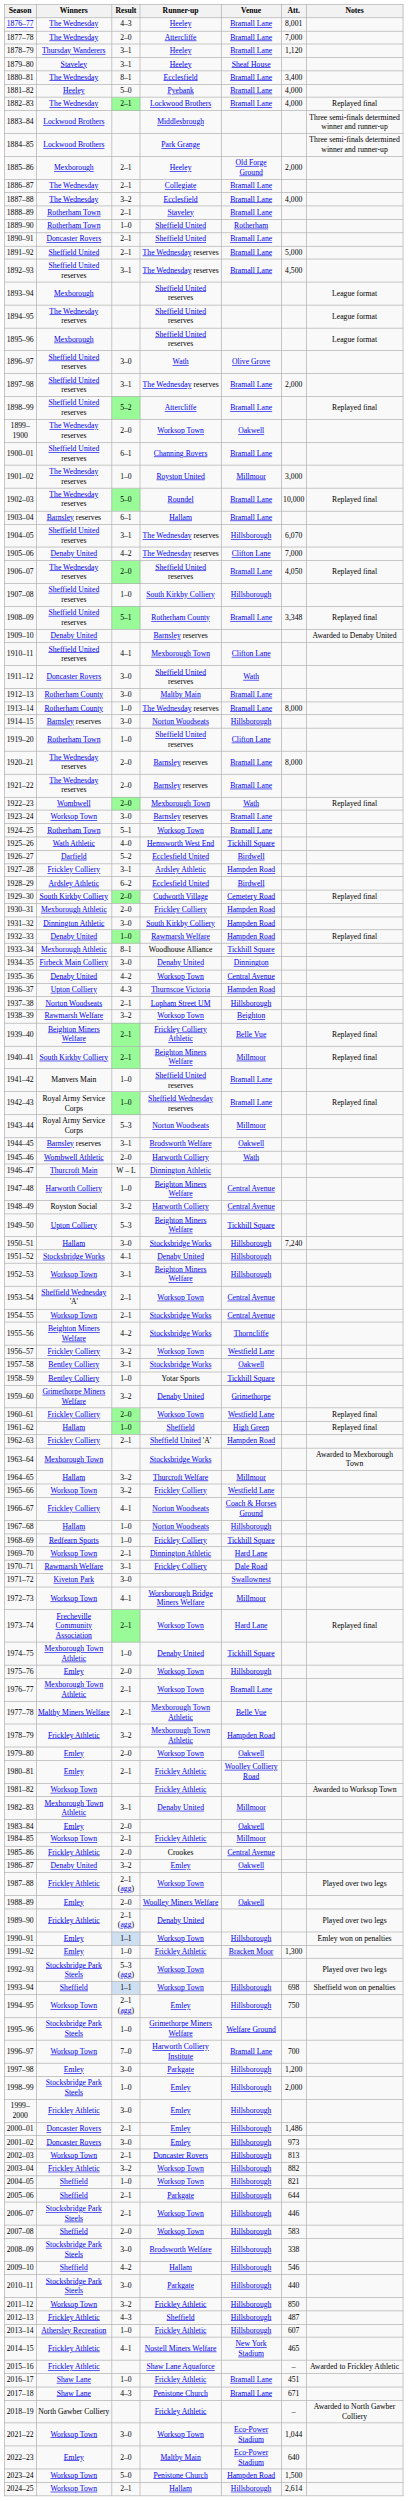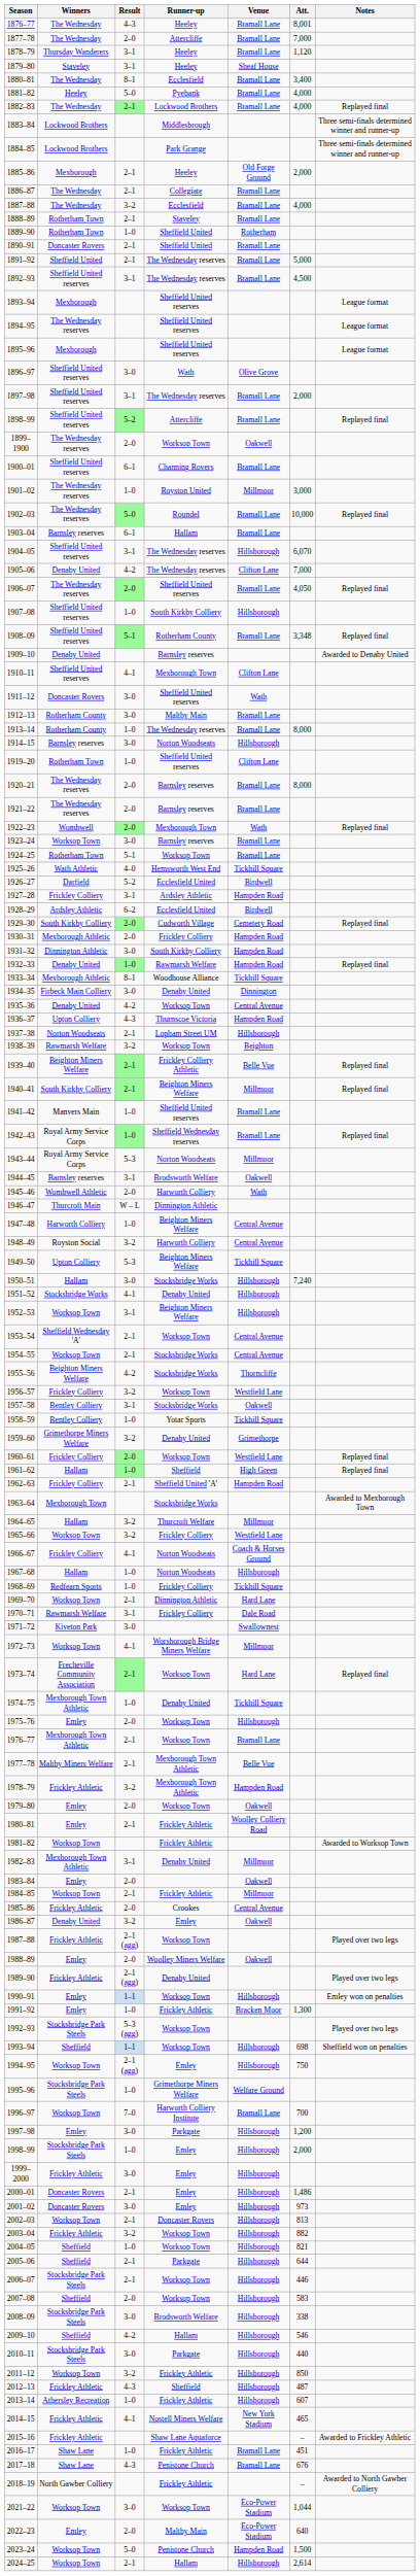2017–18 | Att.: 671 -> 676
